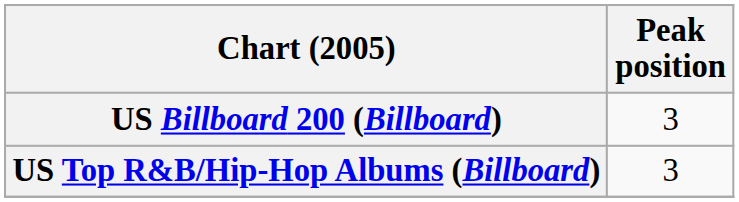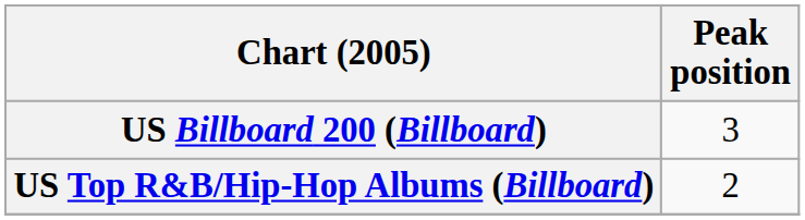US Top R&B/Hip-Hop Albums (Billboard) | Peak position: 3 -> 2
